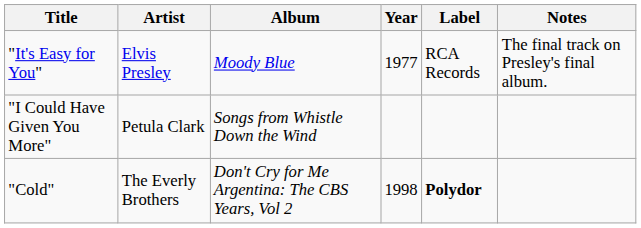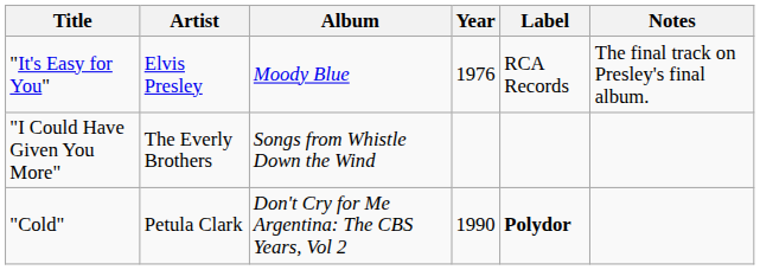"It's Easy for You" | Year: 1977 -> 1976
"I Could Have Given You More" | Artist: Petula Clark -> The Everly Brothers
"Cold" | Artist: The Everly Brothers -> Petula Clark
"Cold" | Year: 1998 -> 1990
